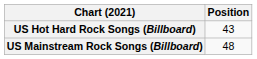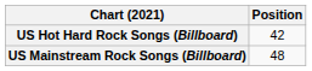US Hot Hard Rock Songs (Billboard) | Position: 43 -> 42
